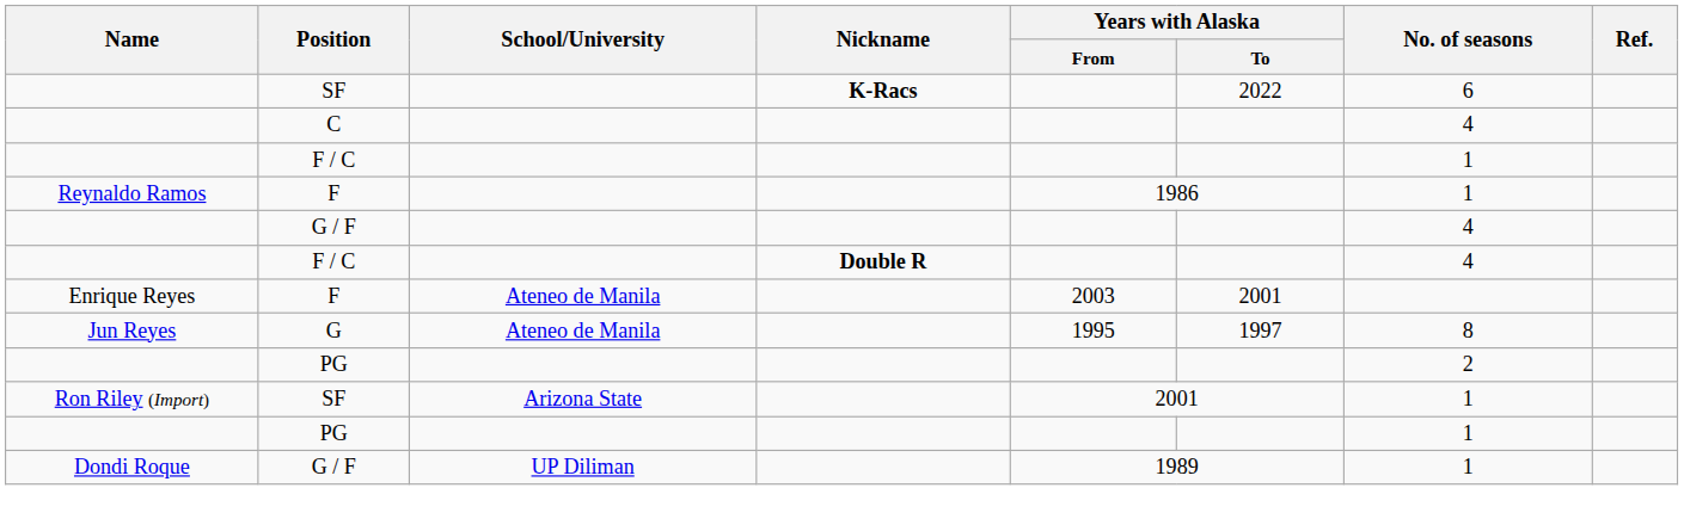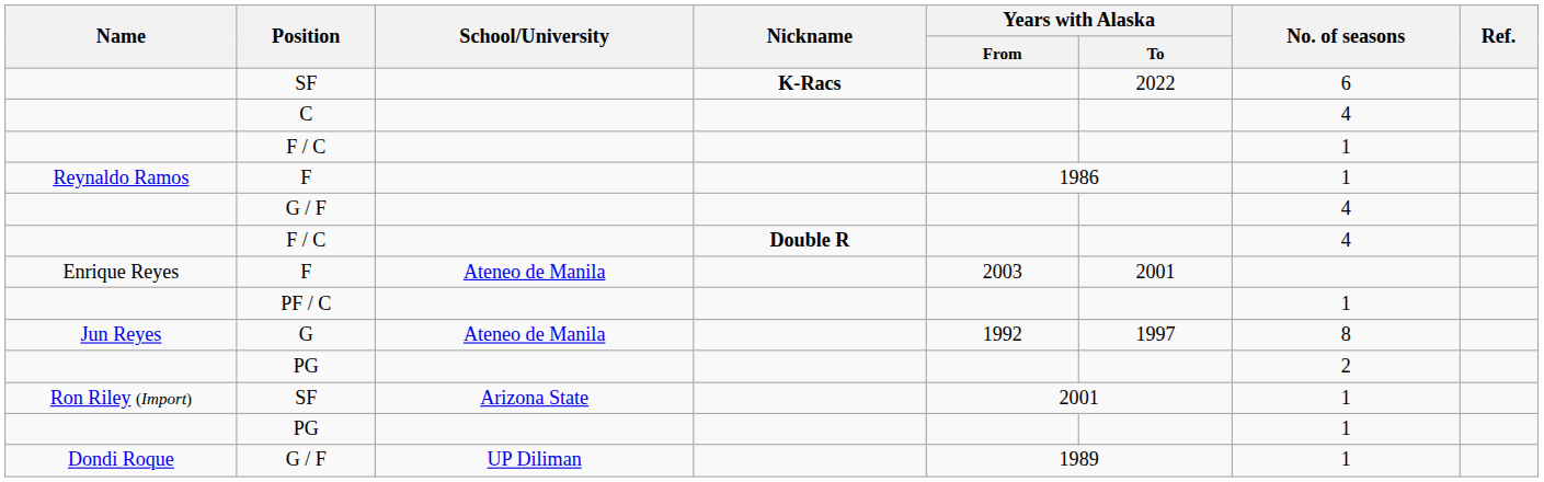+ row: PF / C | 1
G | Years with Alaska / From: 1995 -> 1992
